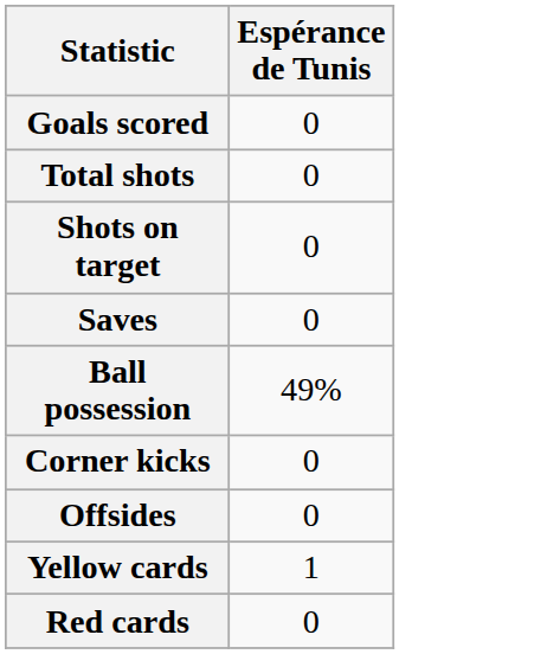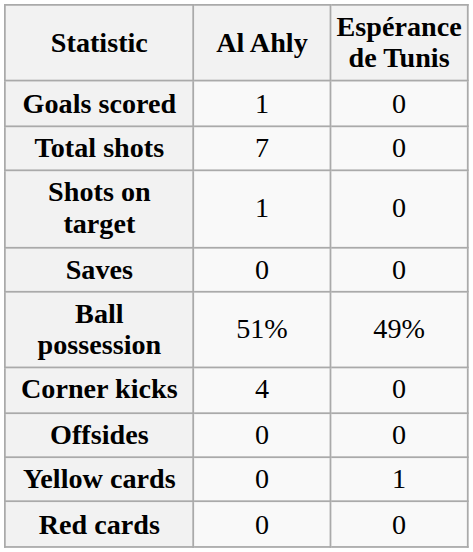+ column: Al Ahly | 1 | 7 | 1 | 0 | 51% | 4 | 0 | 0 | 0
